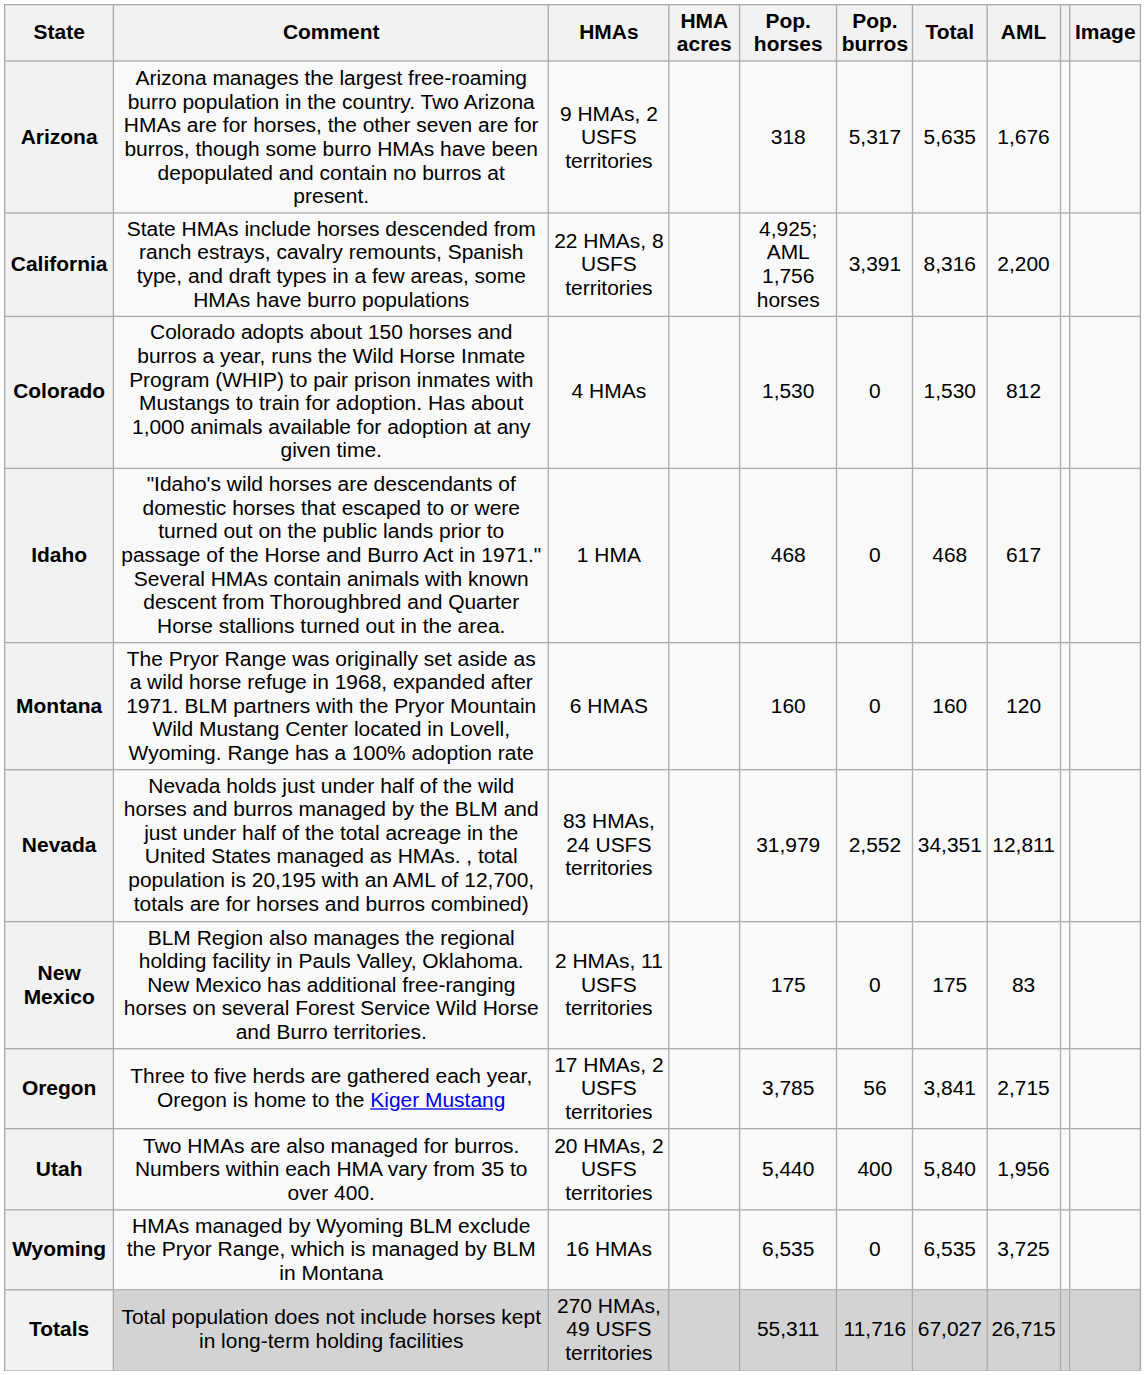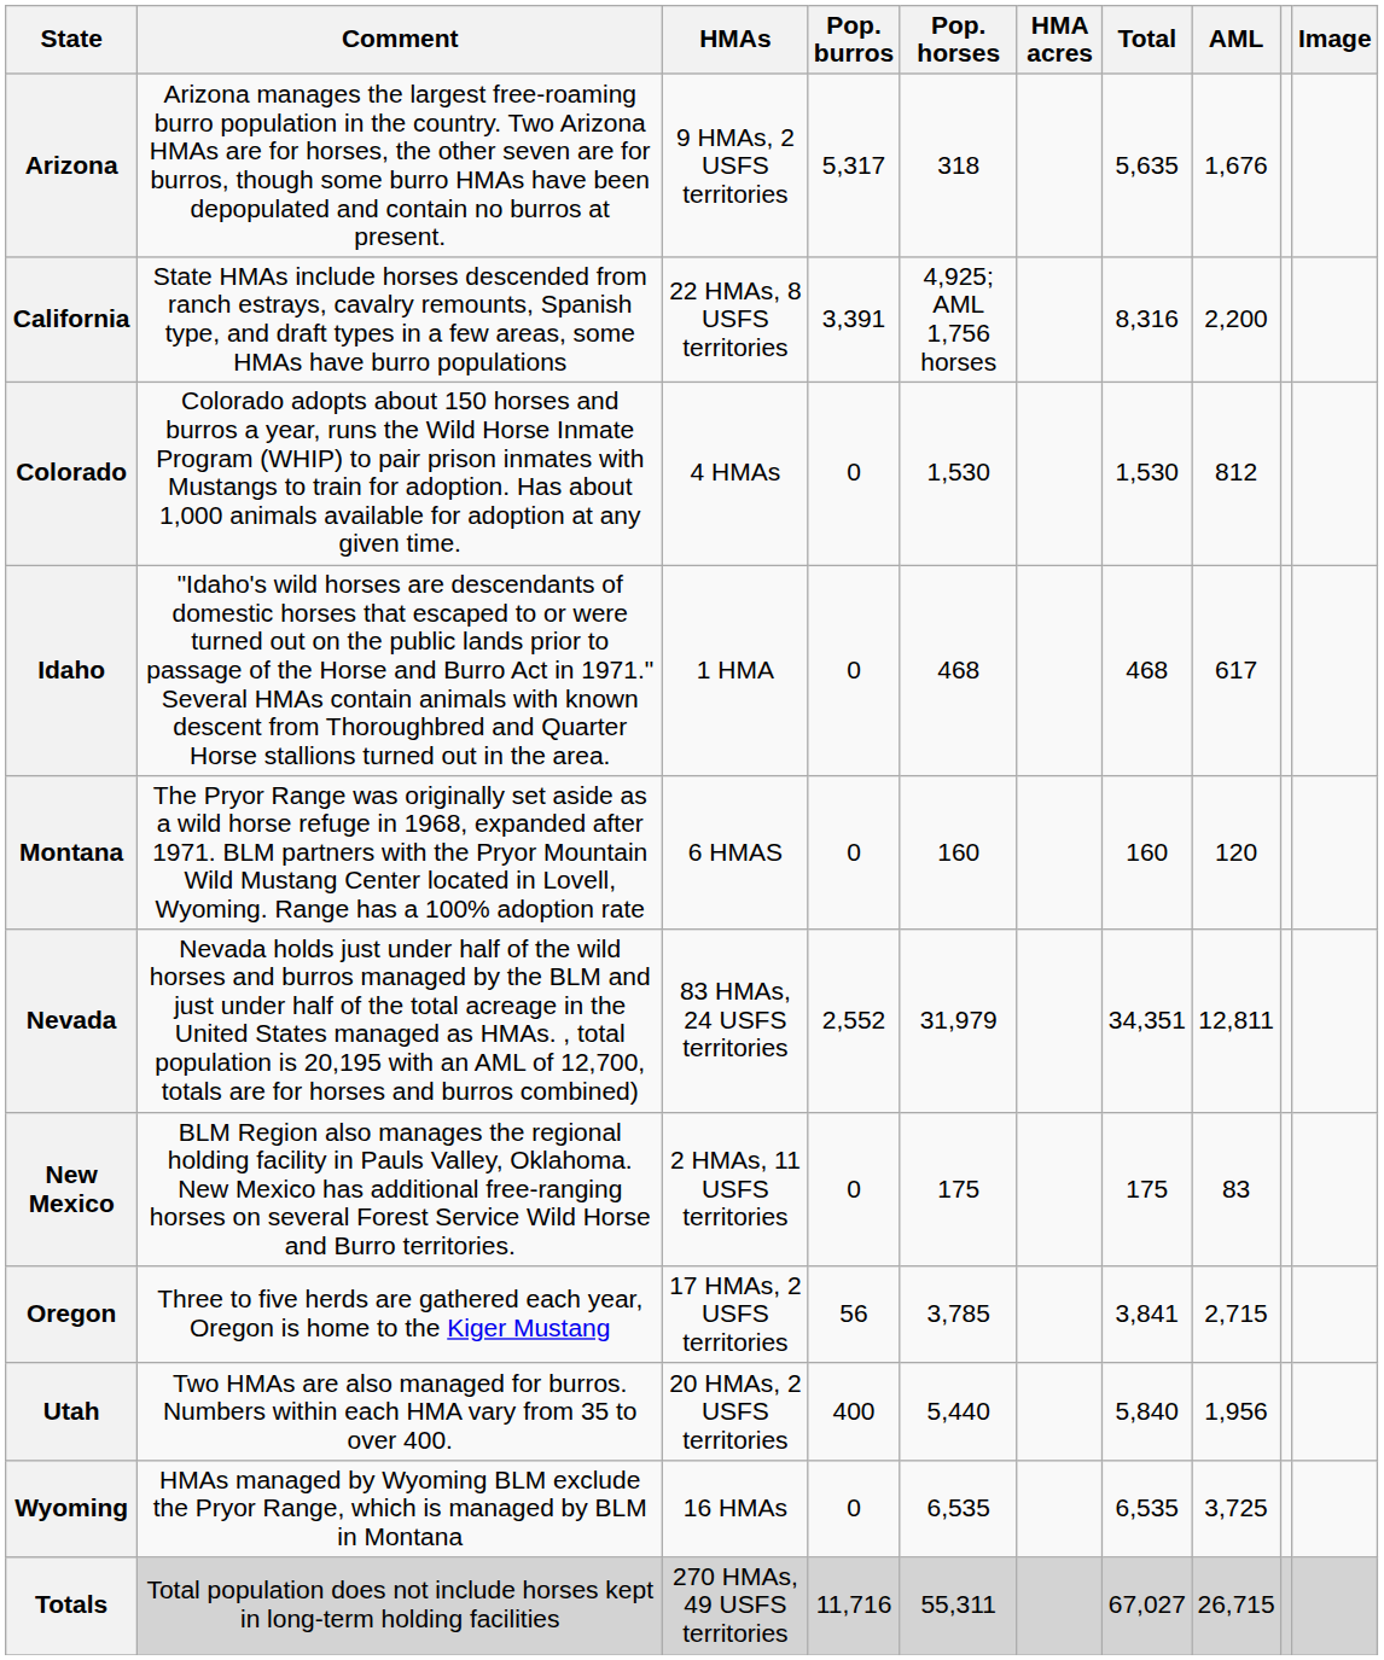columns swapped: HMA acres <-> Pop. burros
